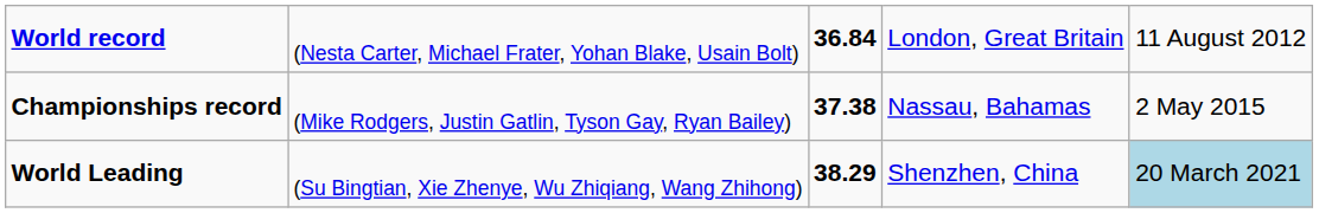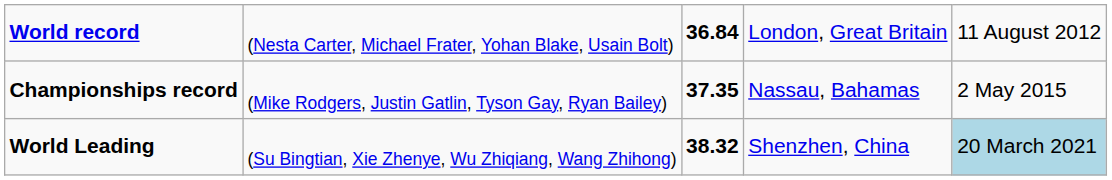Championships record | column 3: 37.38 -> 37.35
World Leading | column 3: 38.29 -> 38.32
